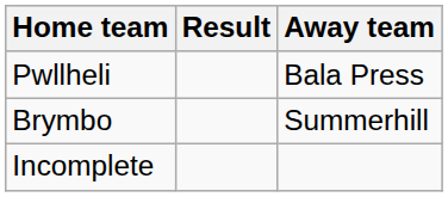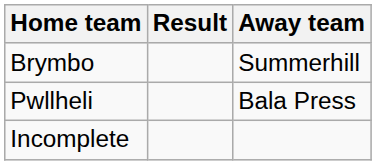rows swapped: Brymbo <-> Pwllheli
